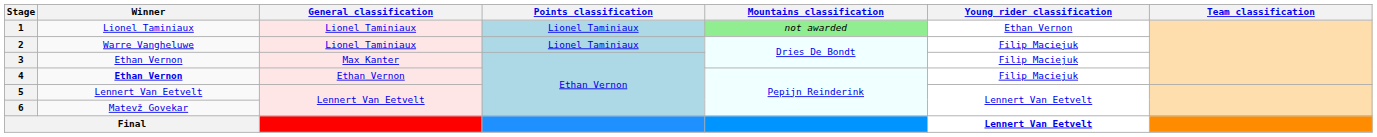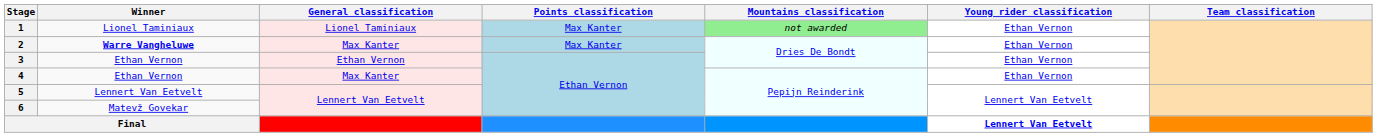1 | Points classification: Lionel Taminiaux -> Max Kanter
2 | Winner: normal -> bold
2 | General classification: Lionel Taminiaux -> Max Kanter
2 | Points classification: Lionel Taminiaux -> Max Kanter
2 | Young rider classification: Filip Maciejuk -> Ethan Vernon
3 | General classification: Max Kanter -> Ethan Vernon
3 | Young rider classification: Filip Maciejuk -> Ethan Vernon
4 | Winner: bold -> normal
4 | General classification: Ethan Vernon -> Max Kanter
4 | Young rider classification: Filip Maciejuk -> Ethan Vernon
